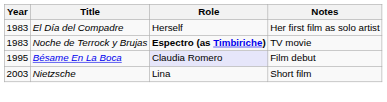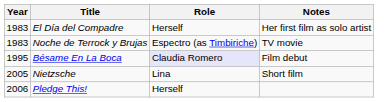Noche de Terrock y Brujas | Role: bold -> normal
Nietzsche | Year: 2003 -> 2005
+ row: 2006 | Pledge This! | Herself
